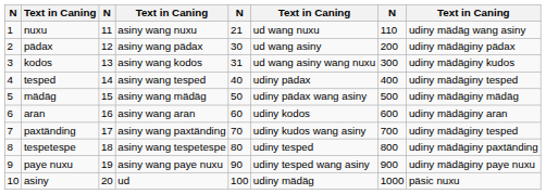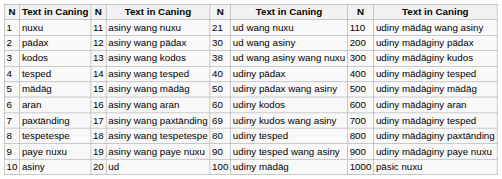kodos | column 5: 31 -> 38
paxtänding | column 5: 70 -> 69
